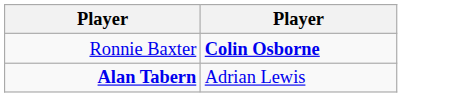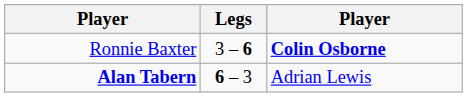+ column: Legs | 3 – 6 | 6 – 3
